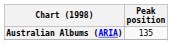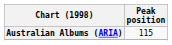Australian Albums (ARIA) | Peak position: 135 -> 115
